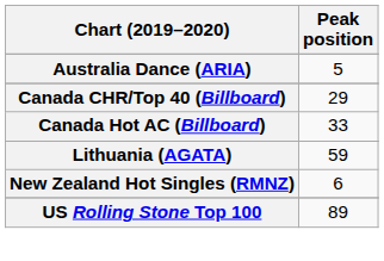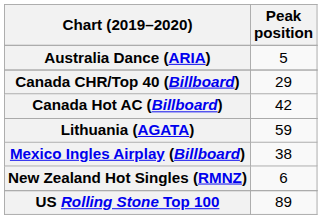Canada Hot AC (Billboard) | Peak position: 33 -> 42
+ row: Mexico Ingles Airplay (Billboard) | 38
